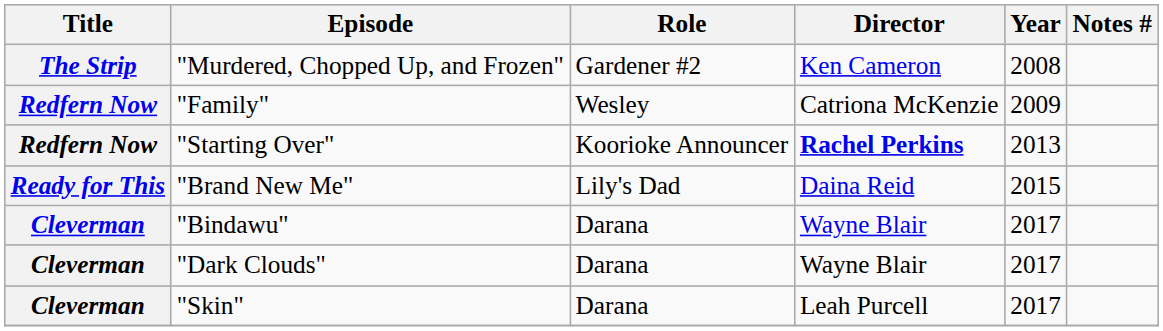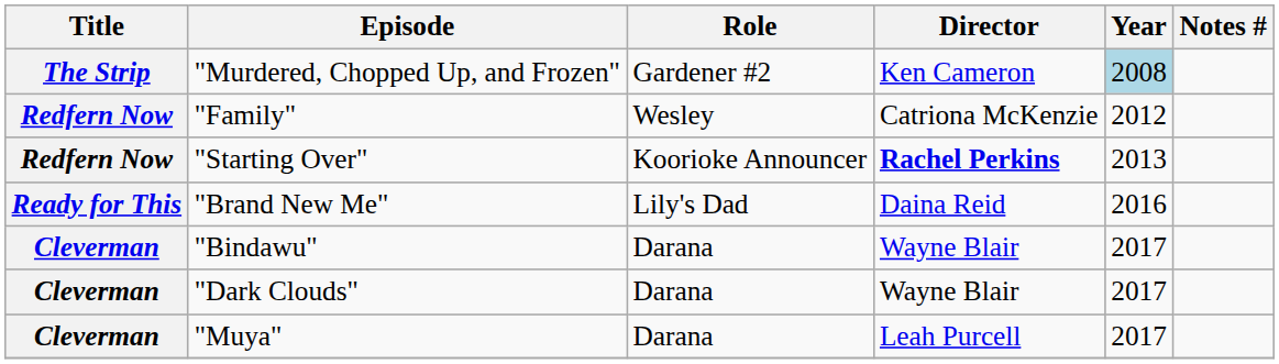"Murdered, Chopped Up, and Frozen" | Year: no background -> lightblue background
"Family" | Year: 2009 -> 2012
"Brand New Me" | Year: 2015 -> 2016
+ row: Cleverman | "Muya" | Darana | Leah Purcell | 2017
- row: Cleverman | "Skin" | Darana | Leah Purcell | 2017
